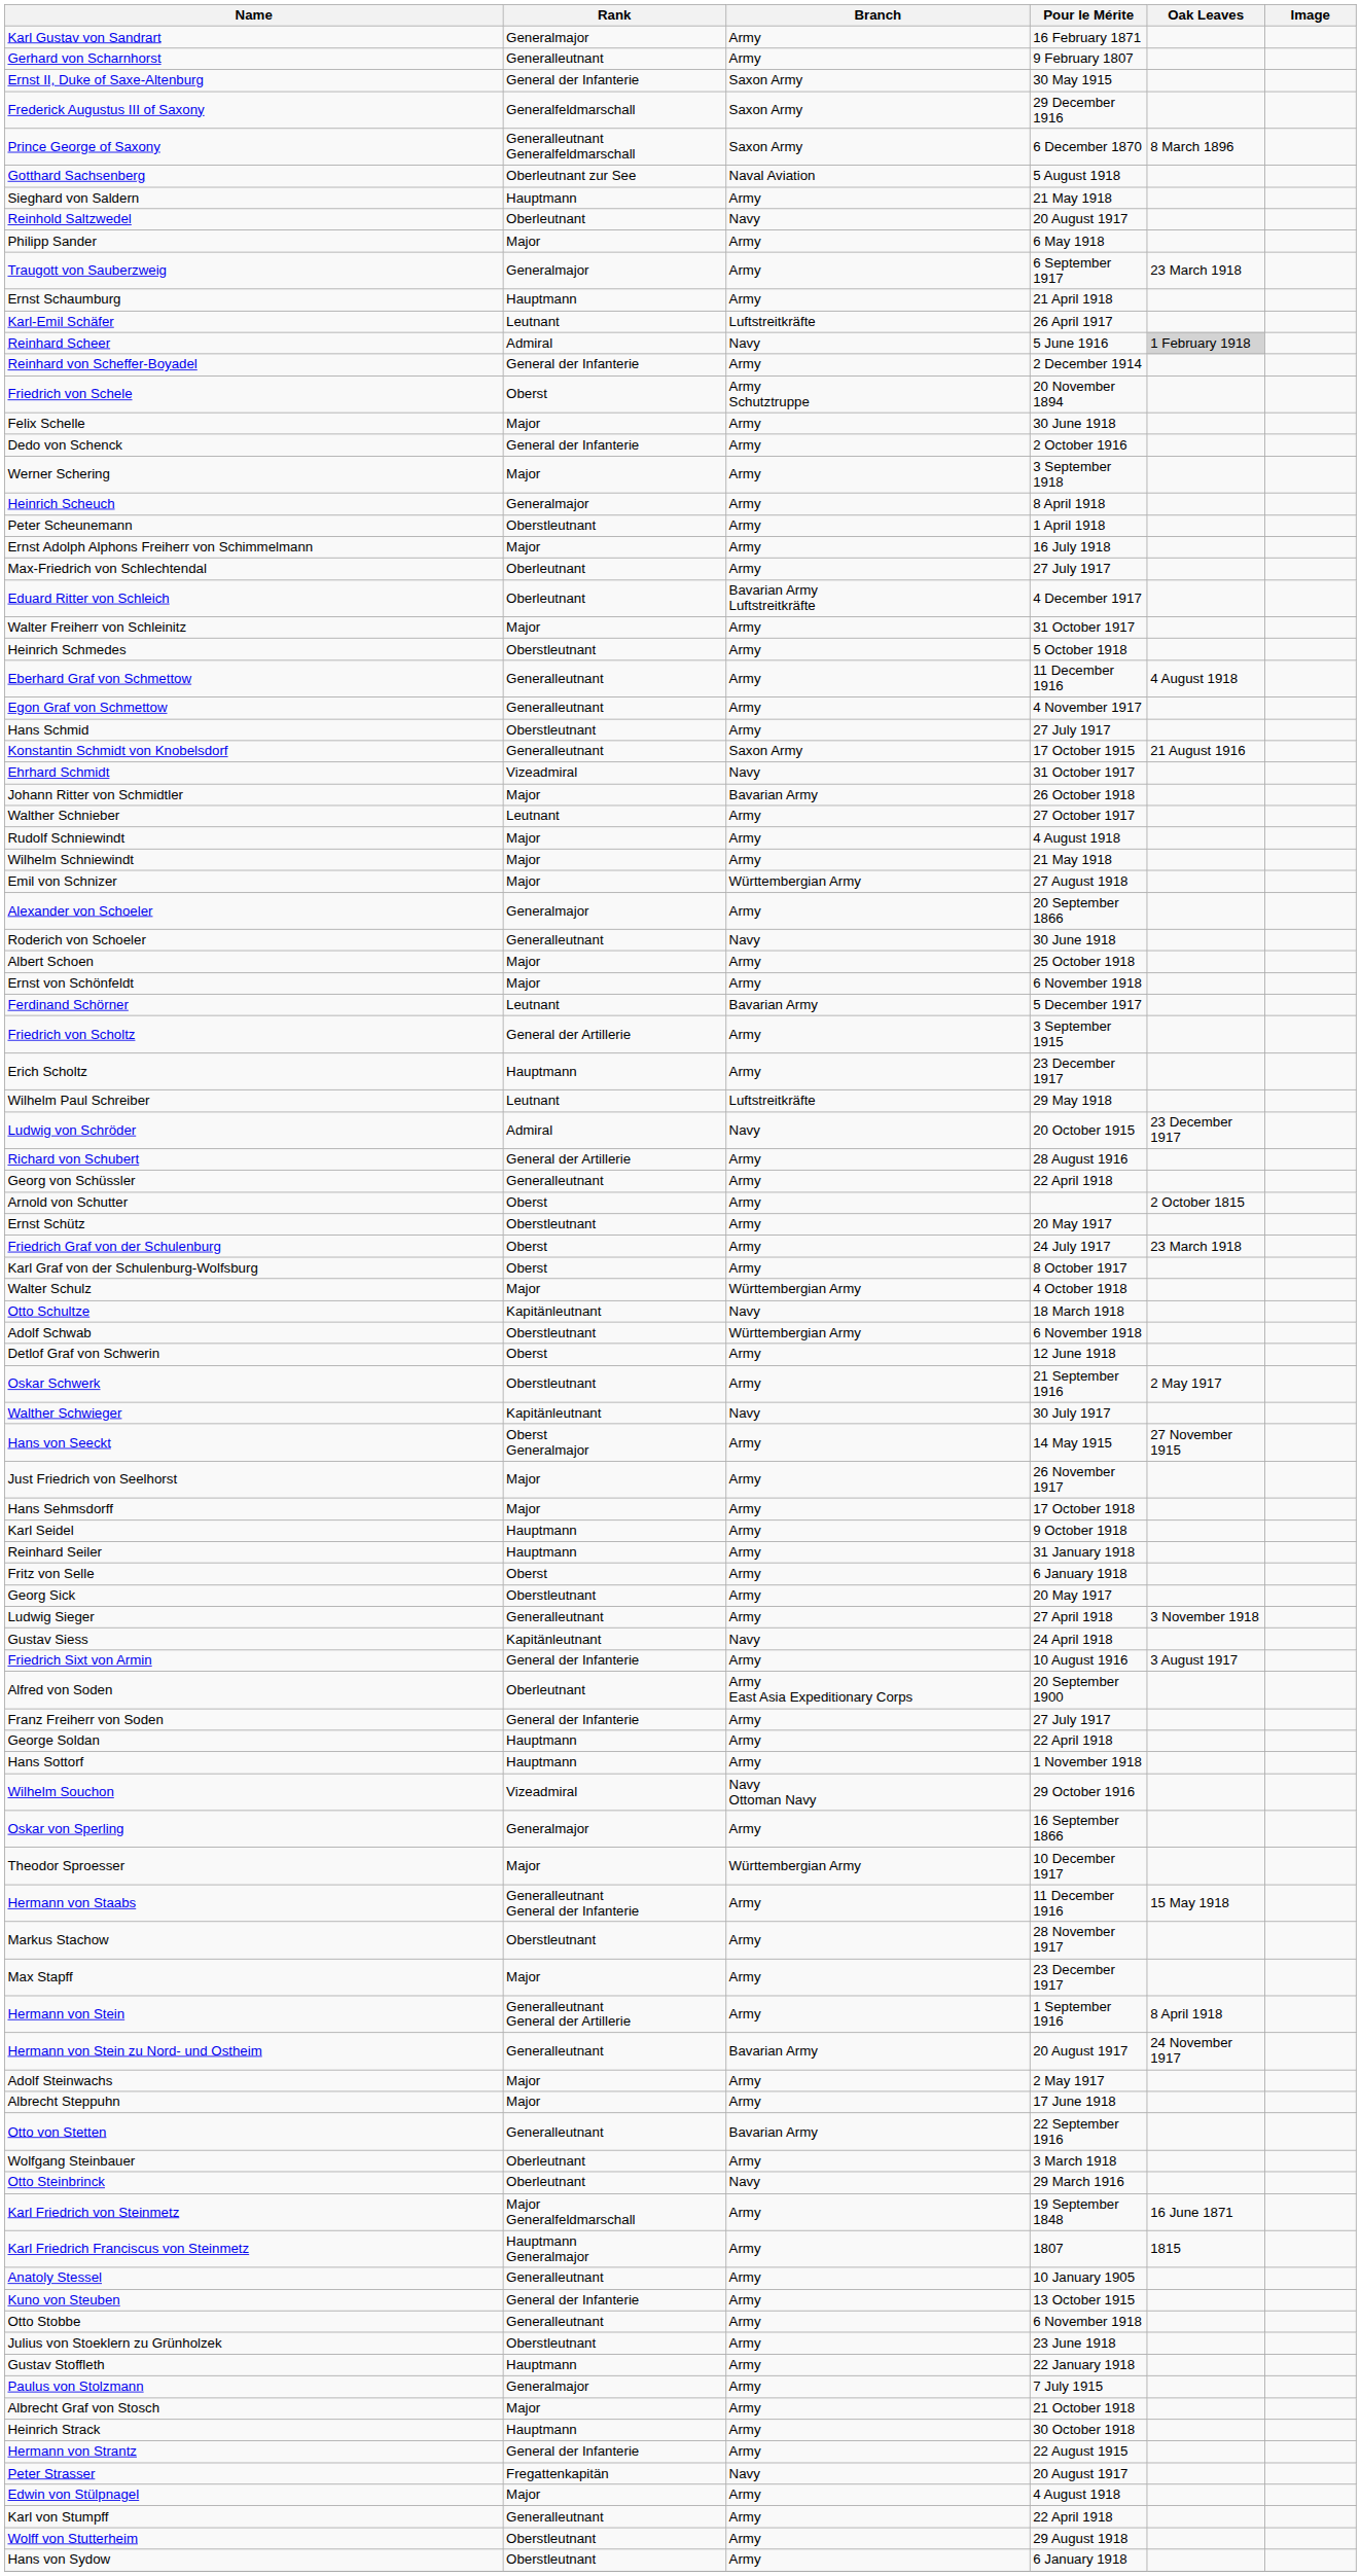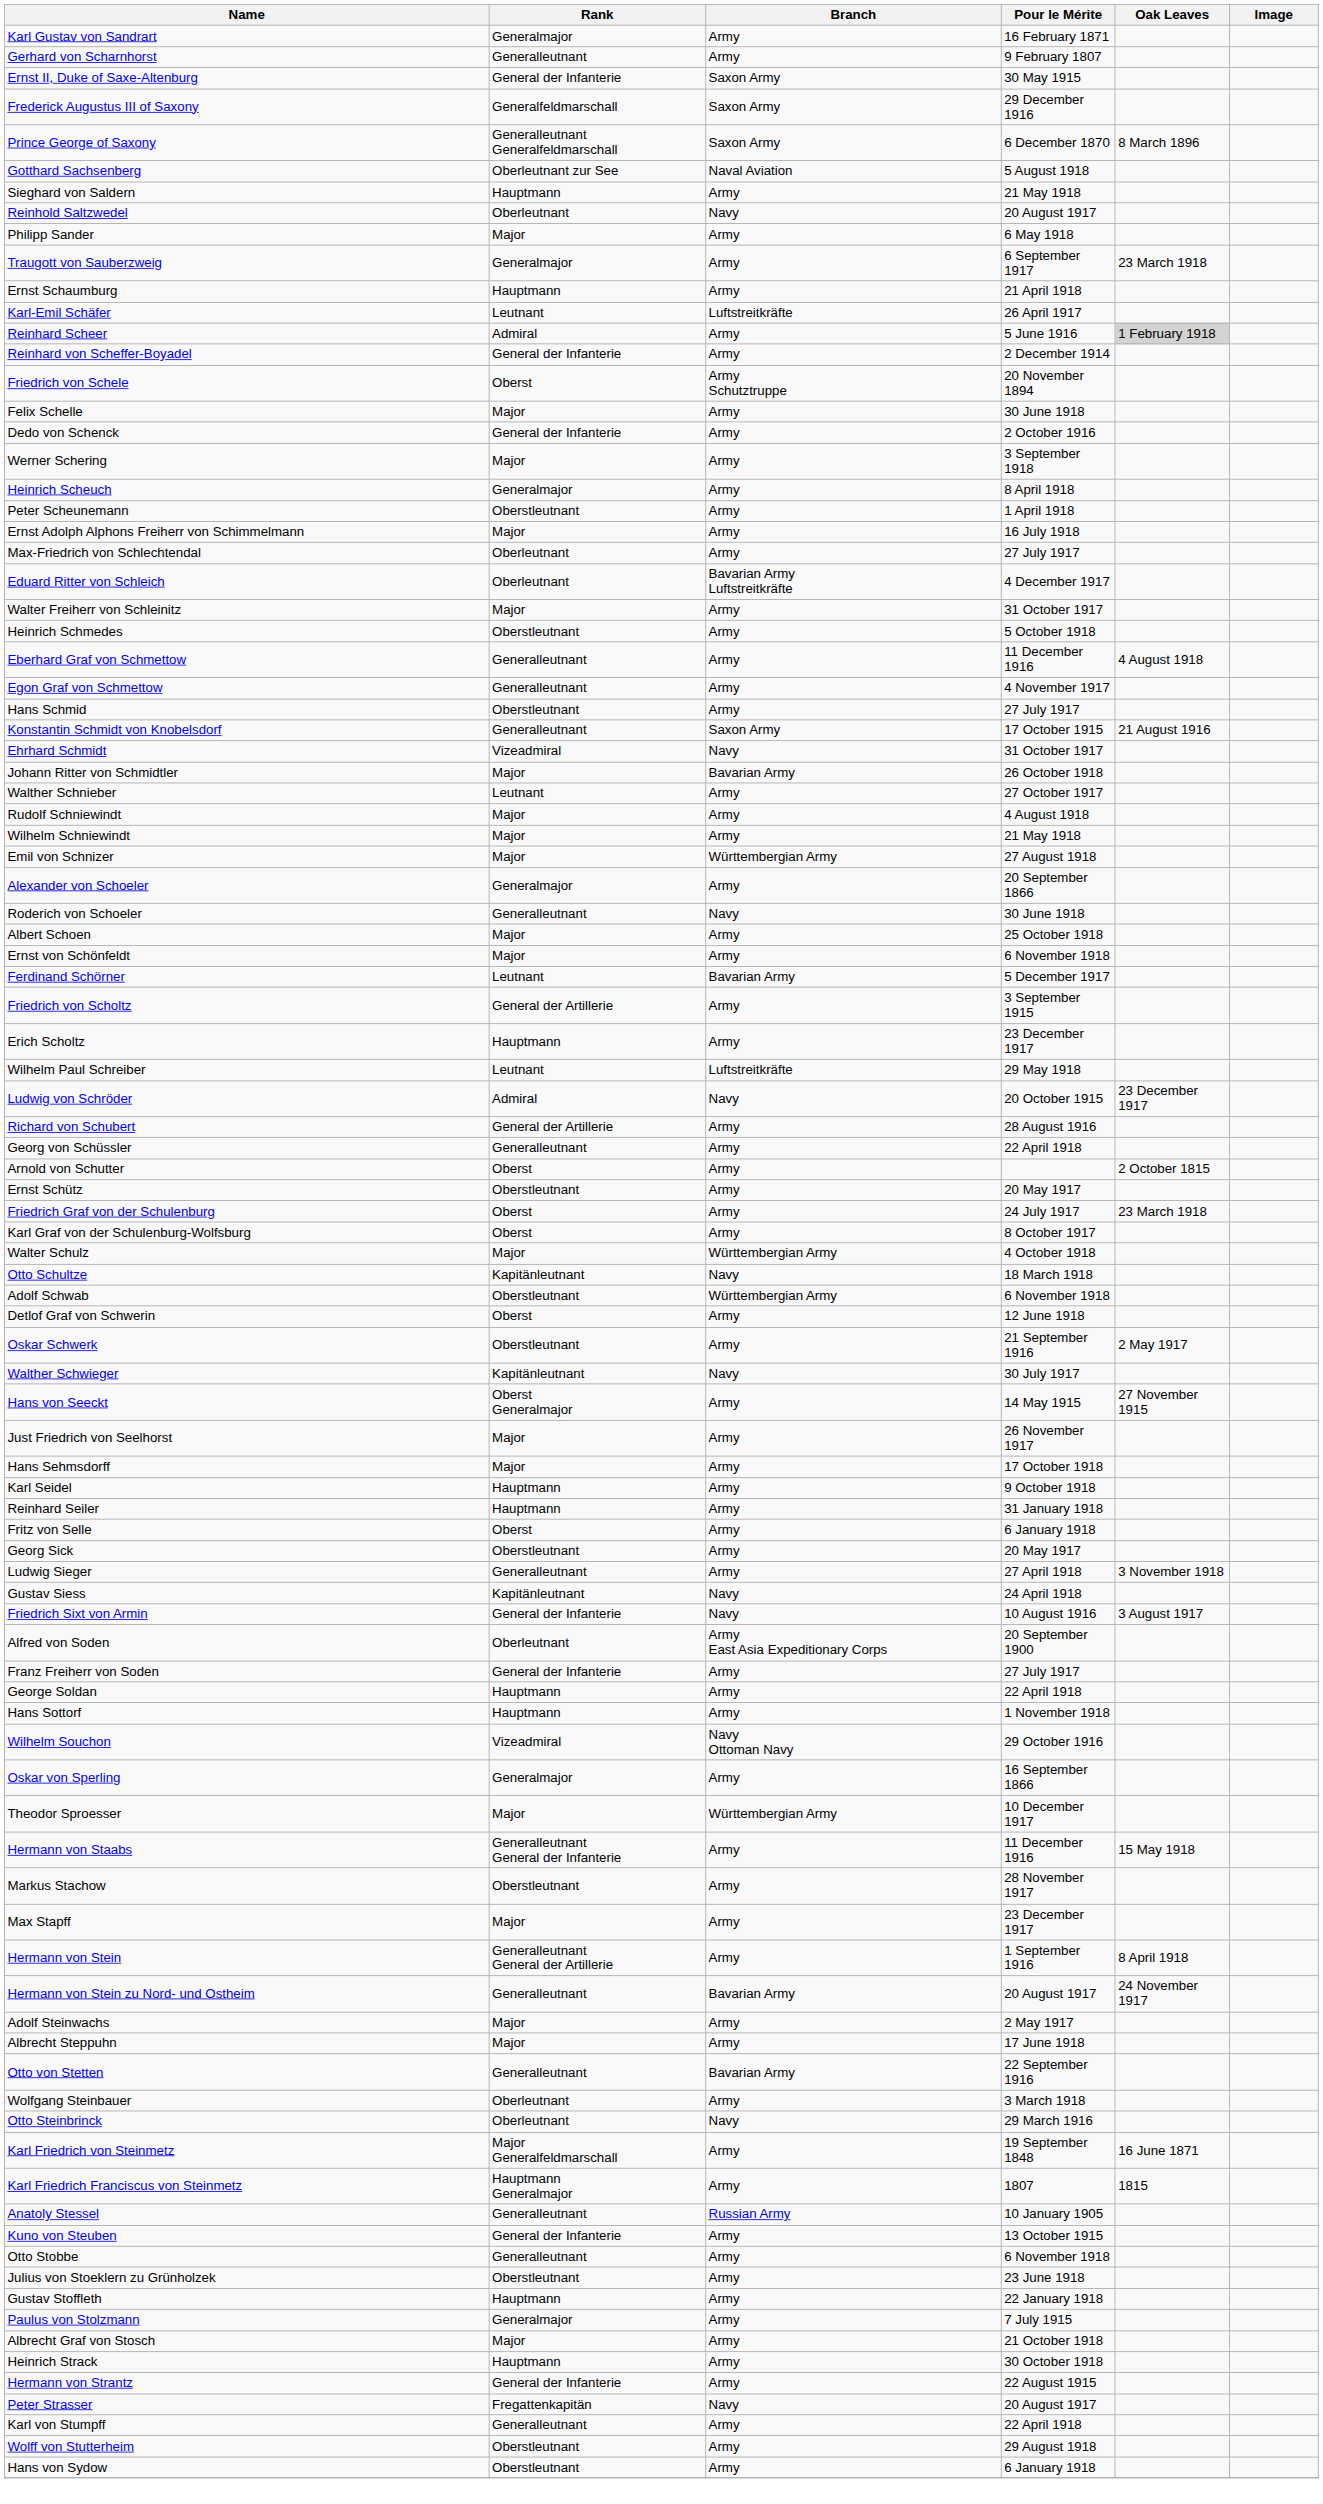Reinhard Scheer | Branch: Navy -> Army
Friedrich Sixt von Armin | Branch: Army -> Navy
Anatoly Stessel | Branch: Army -> Russian Army
- row: Edwin von Stülpnagel | Major | Army | 4 August 1918
